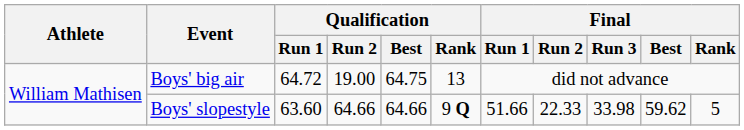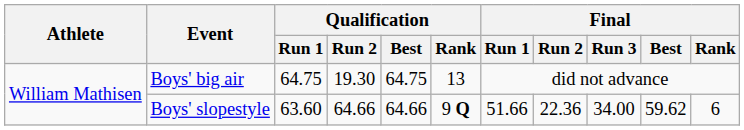Boys' big air | Qualification / Run 1: 64.72 -> 64.75
Boys' big air | Qualification / Run 2: 19.00 -> 19.30
Boys' slopestyle | Final / Run 2: 22.33 -> 22.36
Boys' slopestyle | Final / Run 3: 33.98 -> 34.00
Boys' slopestyle | Final / Rank: 5 -> 6
